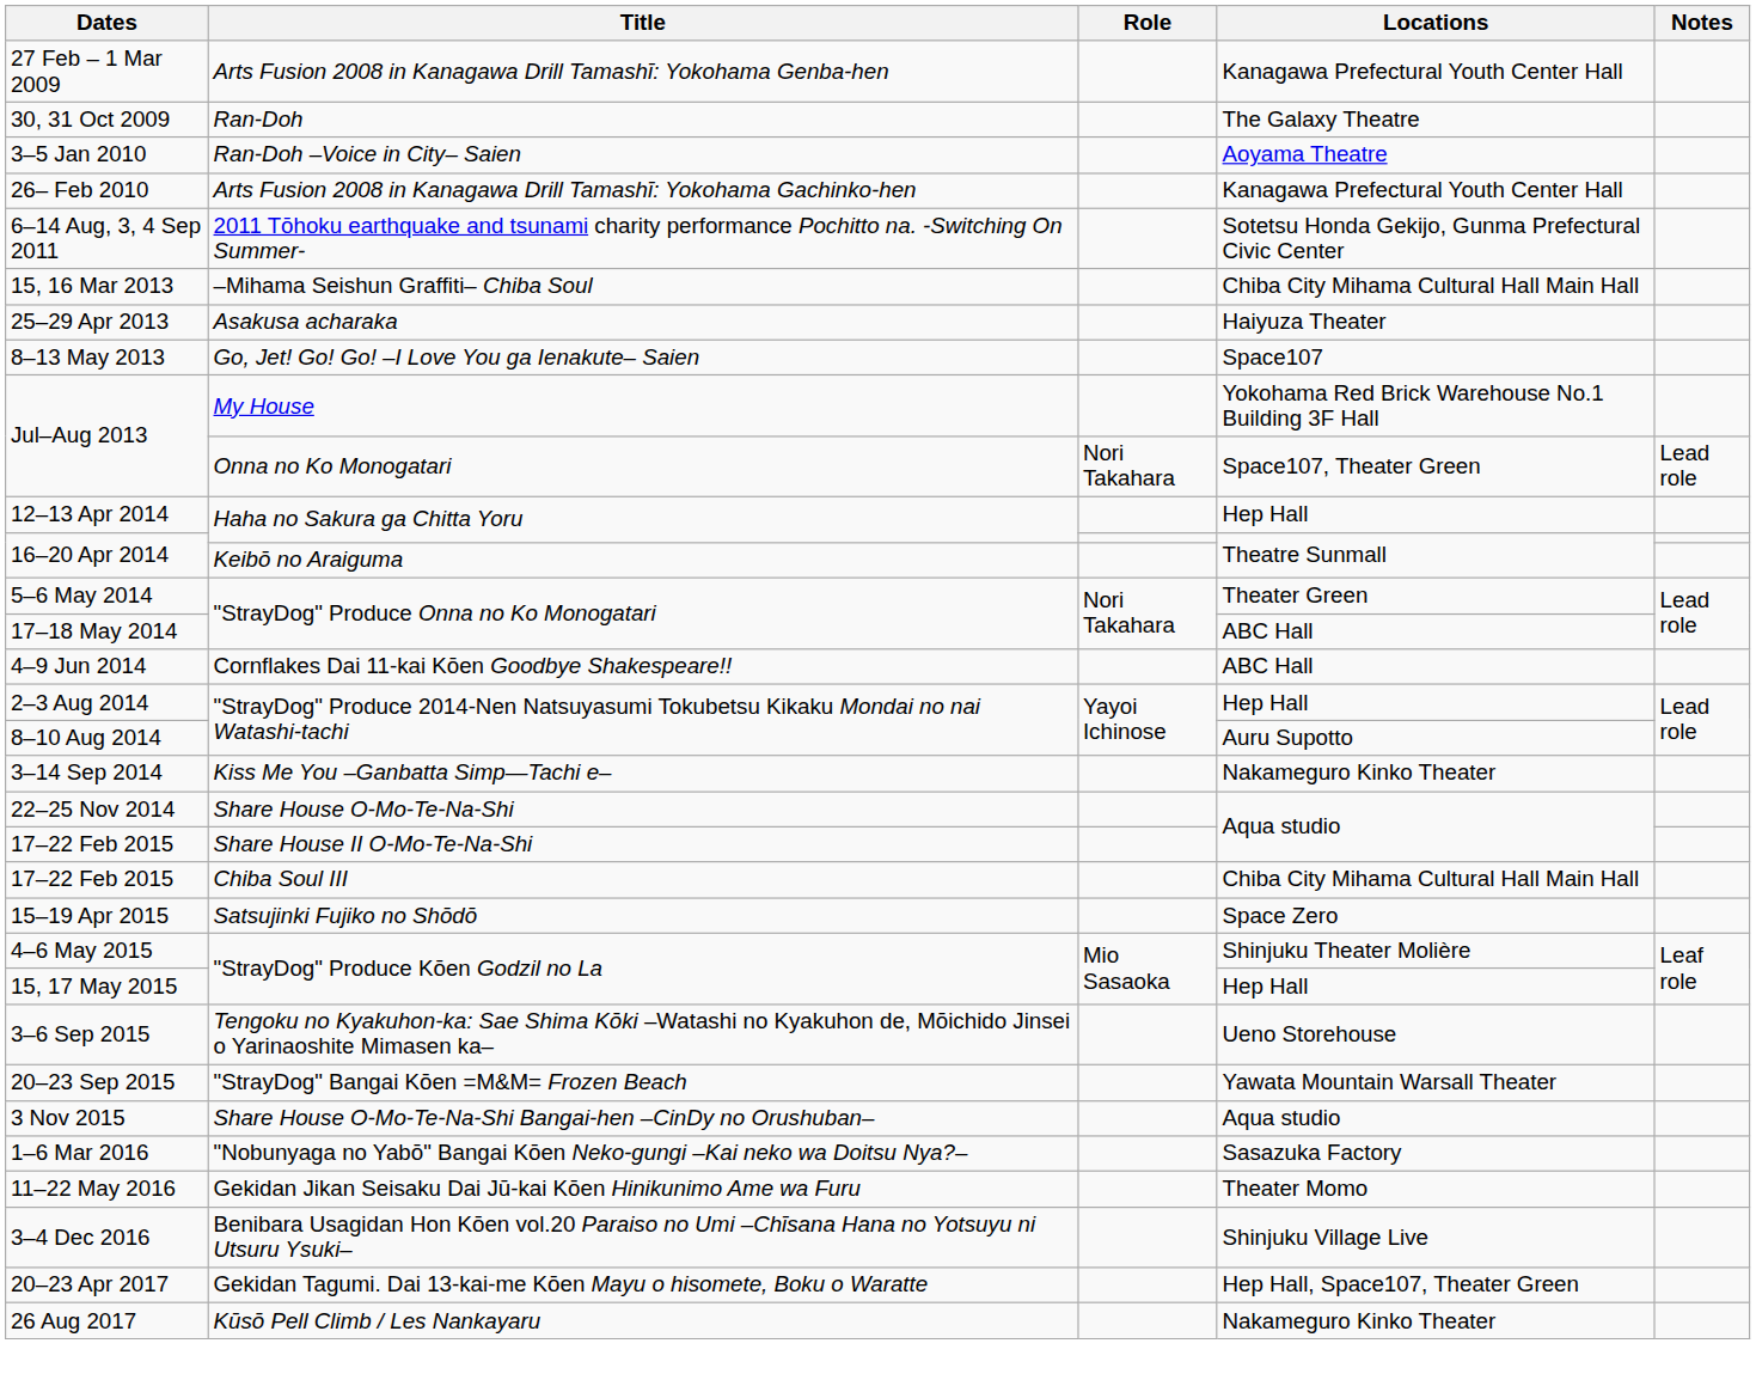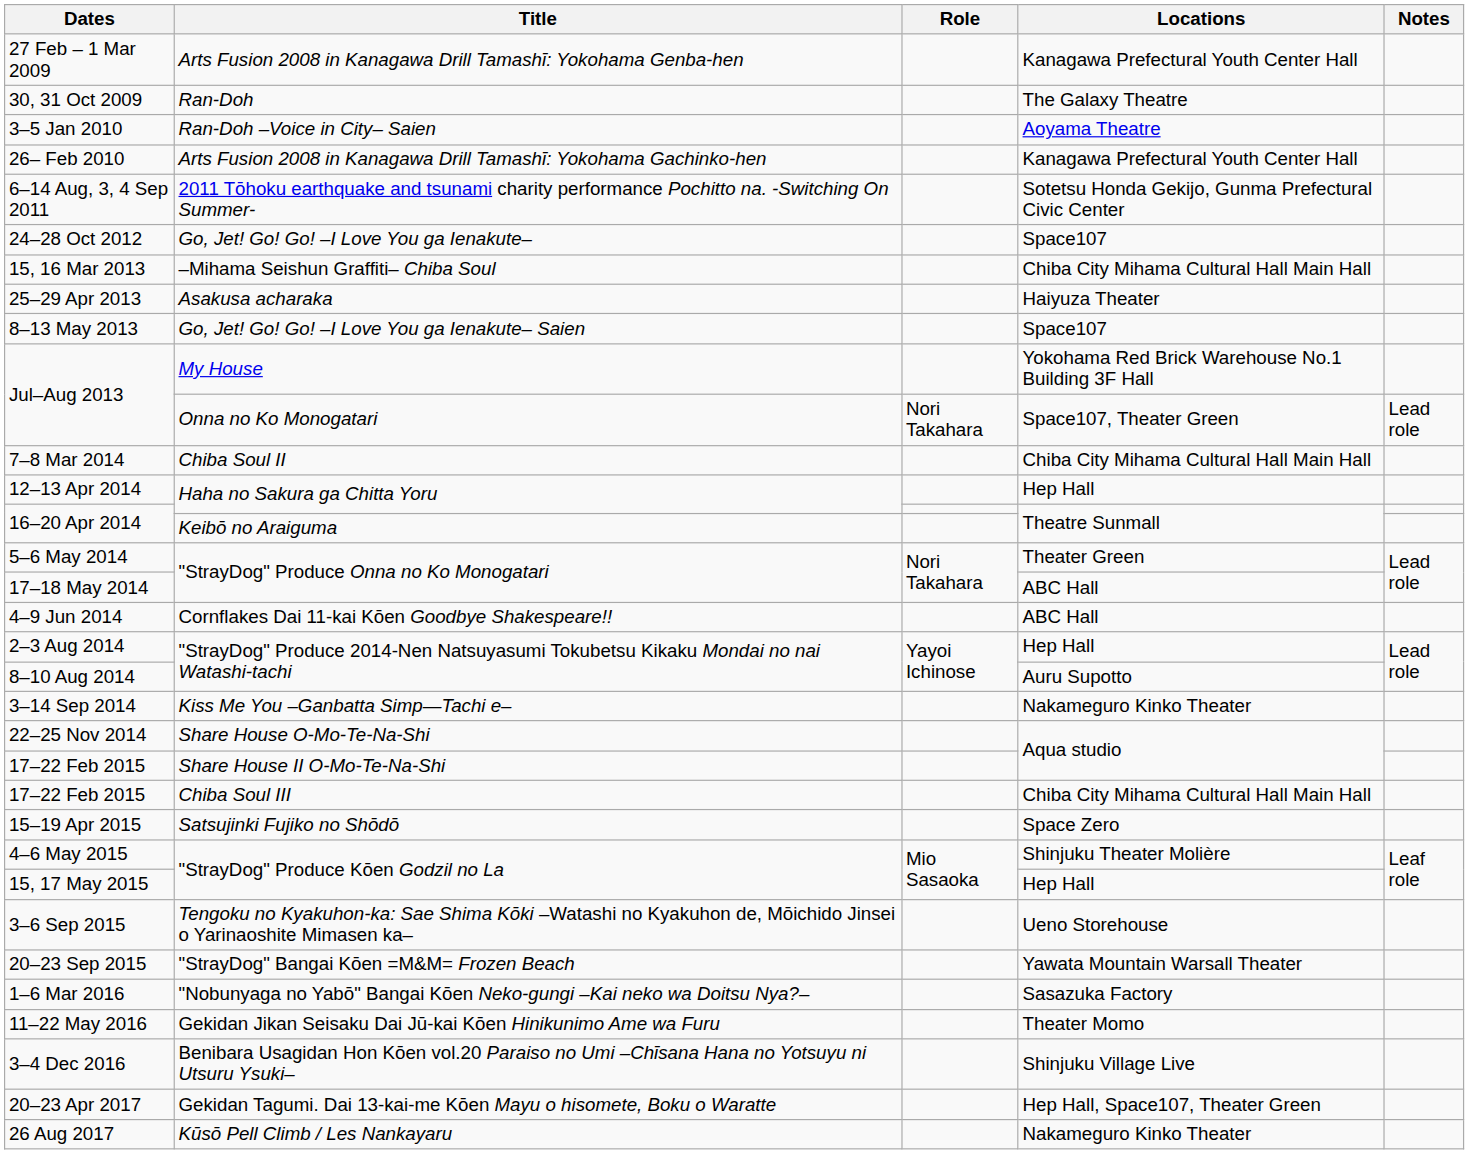+ row: 24–28 Oct 2012 | Go, Jet! Go! Go! –I Love You ga Ienakute– | Space107
+ row: 7–8 Mar 2014 | Chiba Soul II | Chiba City Mihama Cultural Hall Main Hall
- row: 3 Nov 2015 | Share House O-Mo-Te-Na-Shi Bangai-hen –CinDy no Orushuban– | Aqua studio
